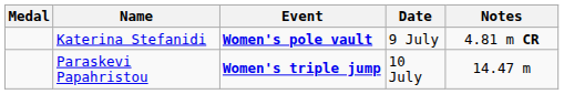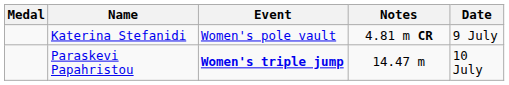columns swapped: Date <-> Notes
Katerina Stefanidi | Event: bold -> normal
